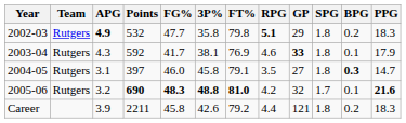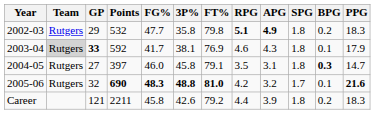columns swapped: GP <-> APG
2003-04 | Team: no background -> lightgrey background
